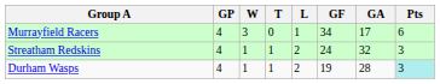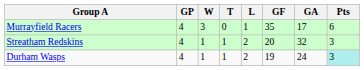Murrayfield Racers | GF: 34 -> 35
Streatham Redskins | GF: 24 -> 20
Durham Wasps | GA: 28 -> 24
